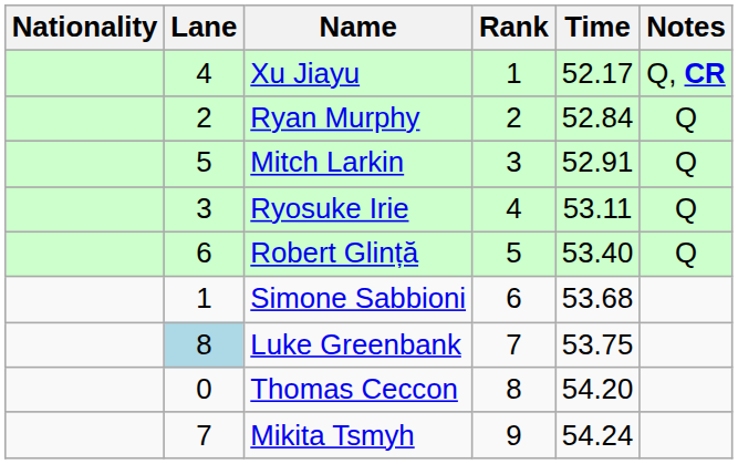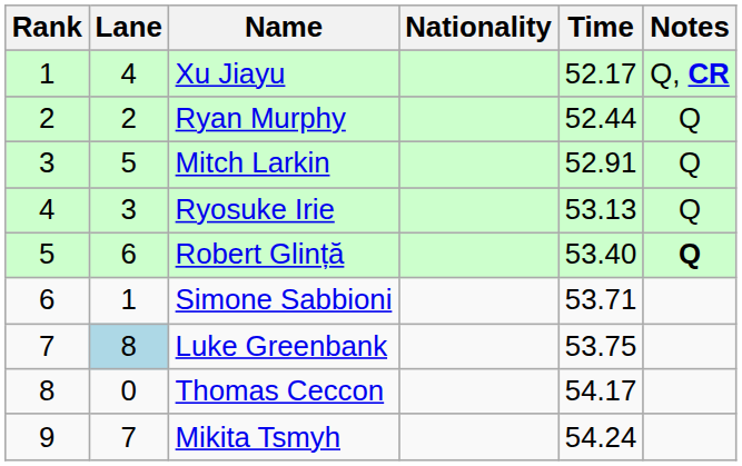columns swapped: Rank <-> Nationality
Ryan Murphy | Time: 52.84 -> 52.44
Ryosuke Irie | Time: 53.11 -> 53.13
Robert Glință | Notes: normal -> bold
Simone Sabbioni | Time: 53.68 -> 53.71
Thomas Ceccon | Time: 54.20 -> 54.17
